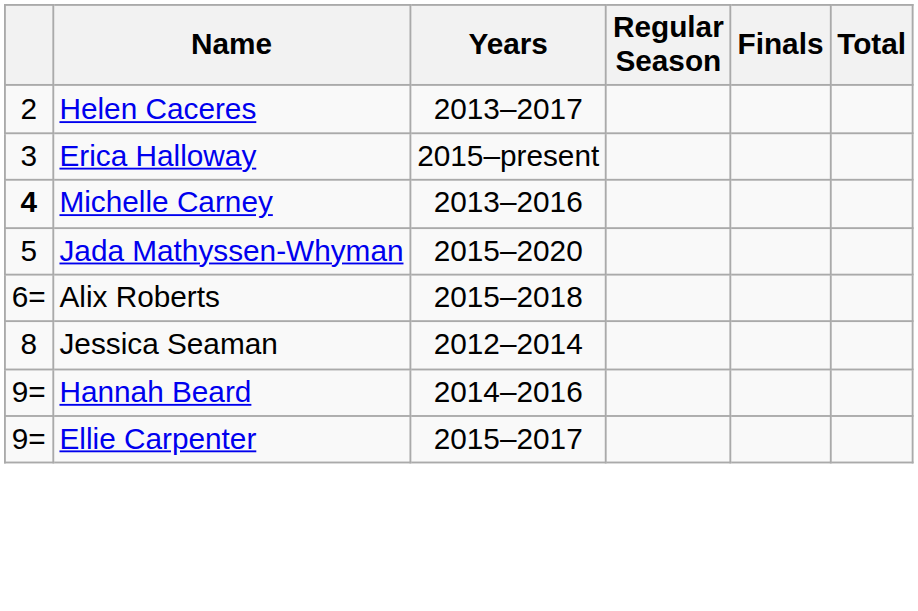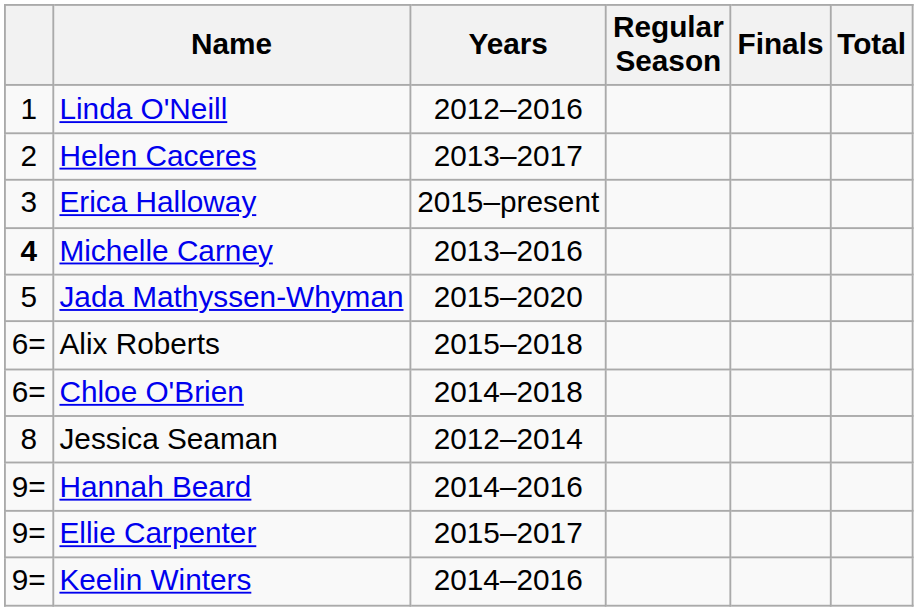+ row: 1 | Linda O'Neill | 2012–2016
+ row: 6= | Chloe O'Brien | 2014–2018
+ row: 9= | Keelin Winters | 2014–2016
